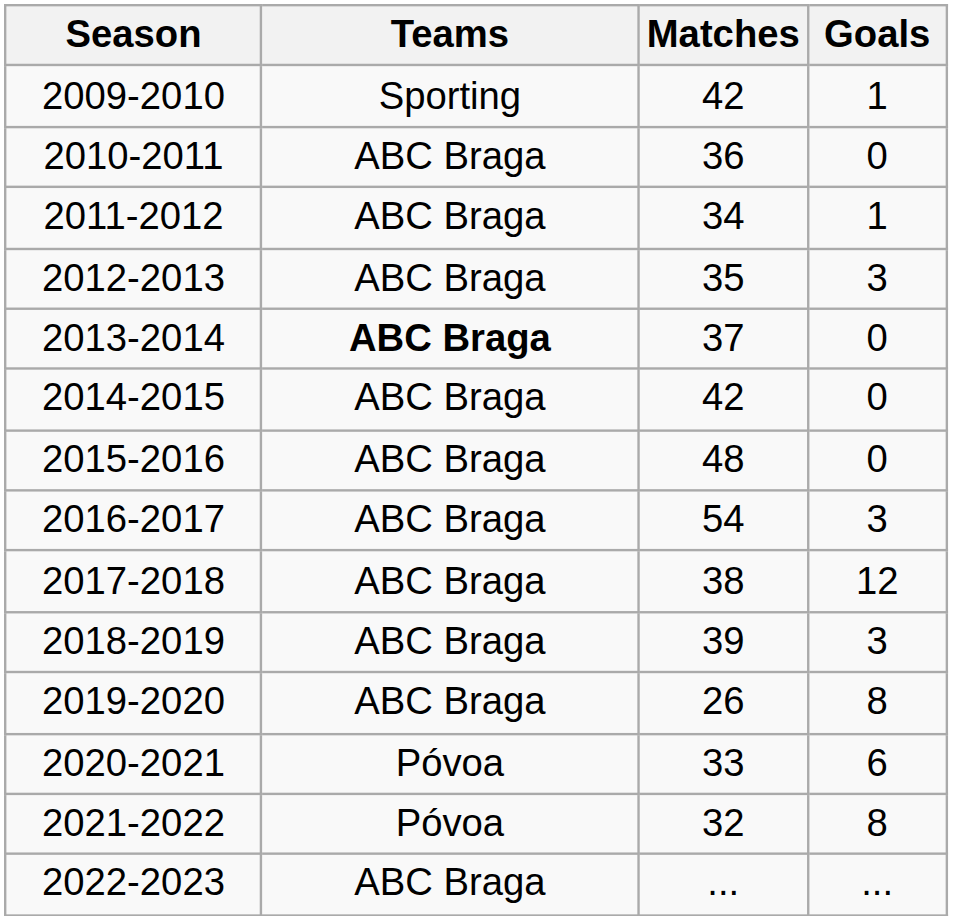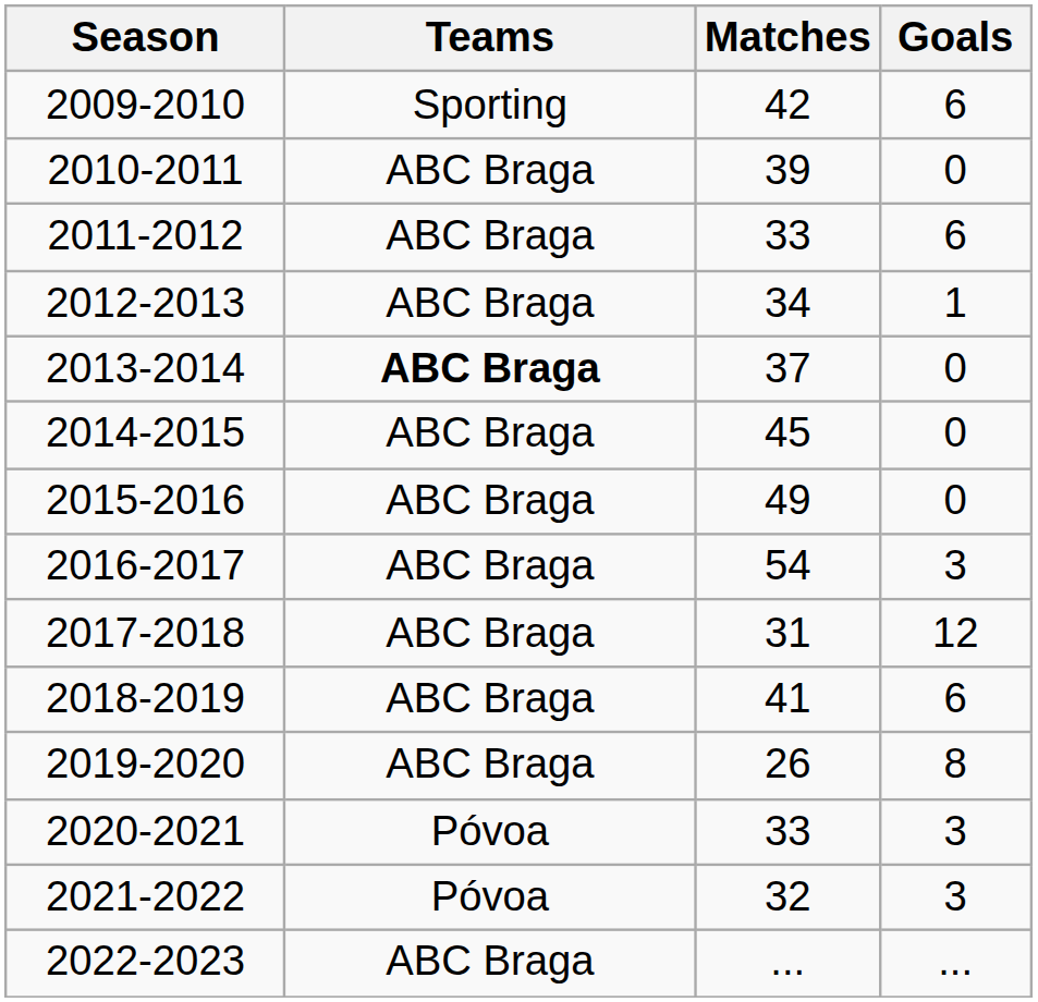2009-2010 | Goals: 1 -> 6
2010-2011 | Matches: 36 -> 39
2011-2012 | Matches: 34 -> 33
2011-2012 | Goals: 1 -> 6
2012-2013 | Matches: 35 -> 34
2012-2013 | Goals: 3 -> 1
2014-2015 | Matches: 42 -> 45
2015-2016 | Matches: 48 -> 49
2017-2018 | Matches: 38 -> 31
2018-2019 | Matches: 39 -> 41
2018-2019 | Goals: 3 -> 6
2020-2021 | Goals: 6 -> 3
2021-2022 | Goals: 8 -> 3
